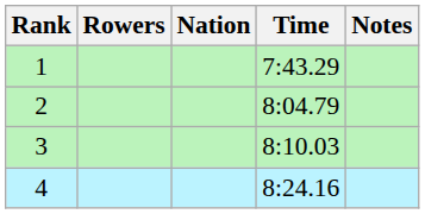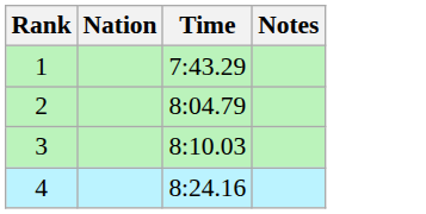- column: Rowers
